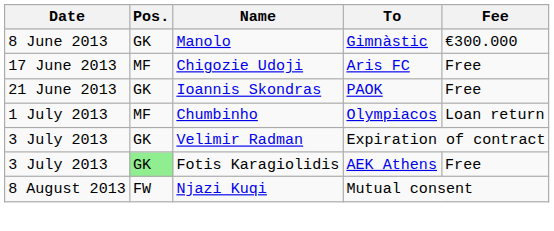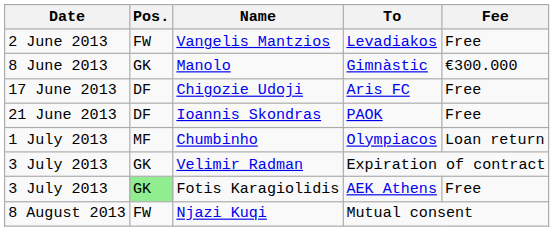+ row: 2 June 2013 | FW | Vangelis Mantzios | Levadiakos | Free
Chigozie Udoji | Pos.: MF -> DF
Ioannis Skondras | Pos.: GK -> DF
